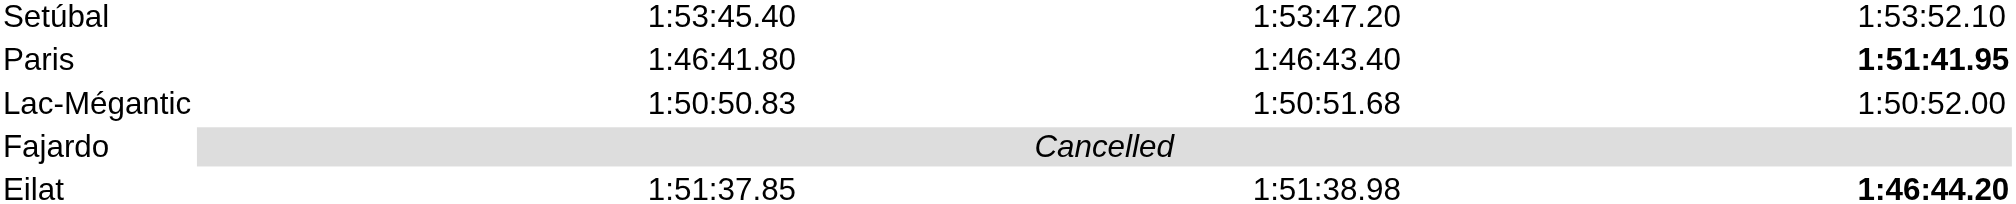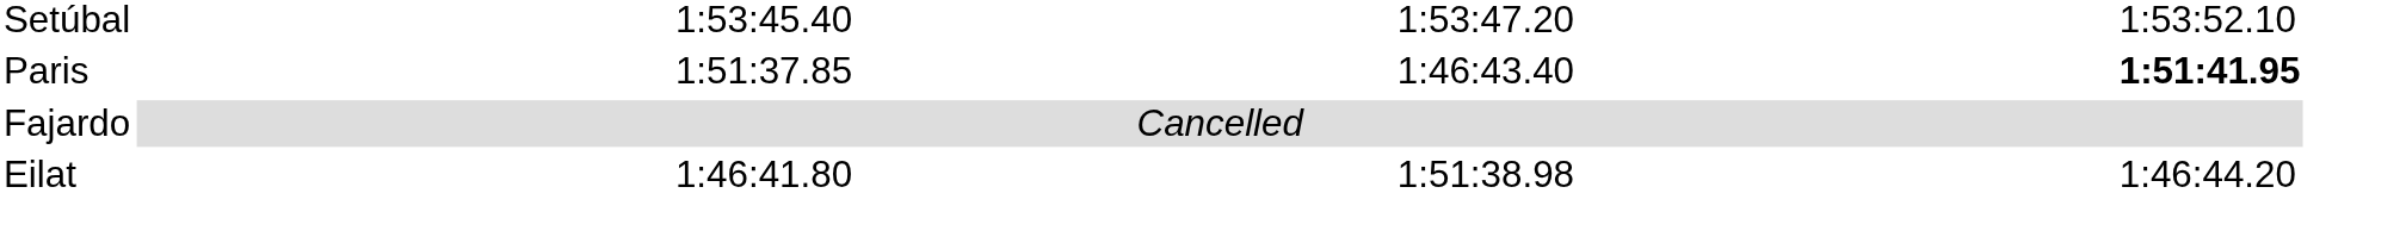Paris | column 3: 1:46:41.80 -> 1:51:37.85
- row: Lac-Mégantic | 1:50:50.83 | 1:50:51.68 | 1:50:52.00
Eilat | column 3: 1:51:37.85 -> 1:46:41.80
Eilat | column 7: bold -> normal
